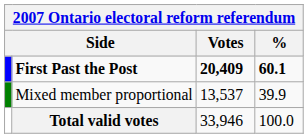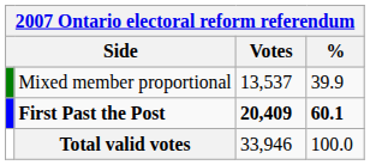rows swapped: First Past the Post <-> Mixed member proportional
